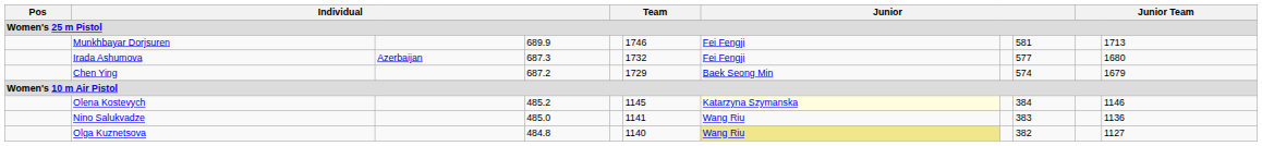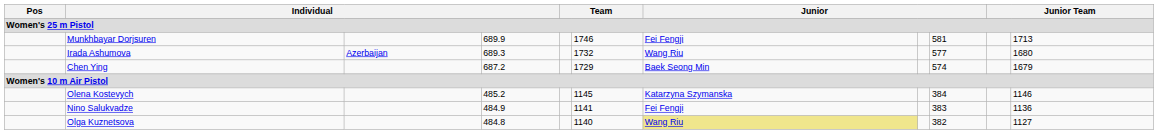Irada Ashumova | column 4: 687.3 -> 689.3
Irada Ashumova | column 7: Fei Fengji -> Wang Riu
Olena Kostevych | column 7: lightyellow background -> no background
Nino Salukvadze | column 4: 485.0 -> 484.9
Nino Salukvadze | column 7: Wang Riu -> Fei Fengji
